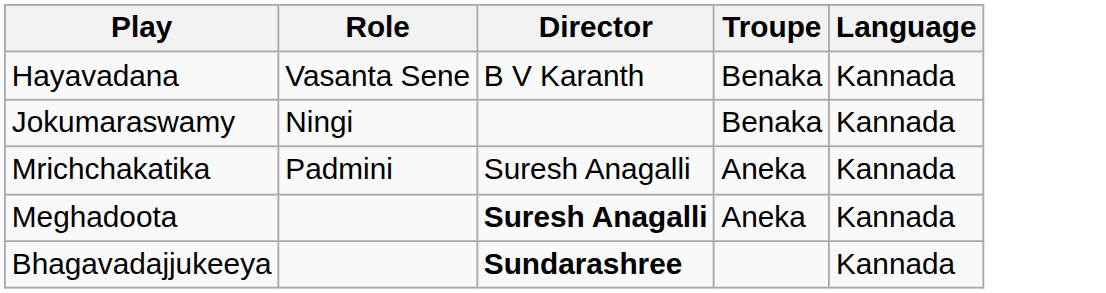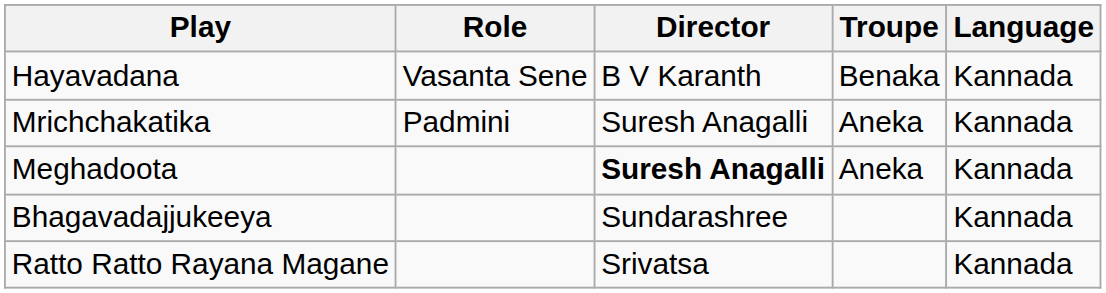- row: Jokumaraswamy | Ningi | Benaka | Kannada
Bhagavadajjukeeya | Director: bold -> normal
+ row: Ratto Ratto Rayana Magane | Srivatsa | Kannada
